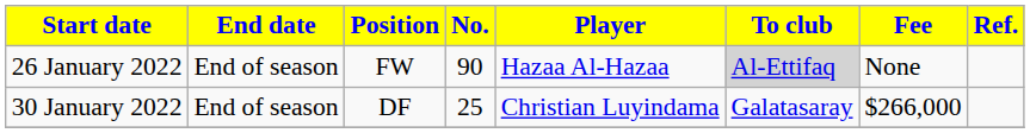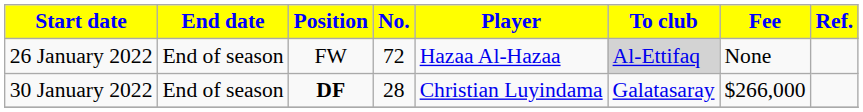26 January 2022 | No.: 90 -> 72
30 January 2022 | Position: normal -> bold
30 January 2022 | No.: 25 -> 28
